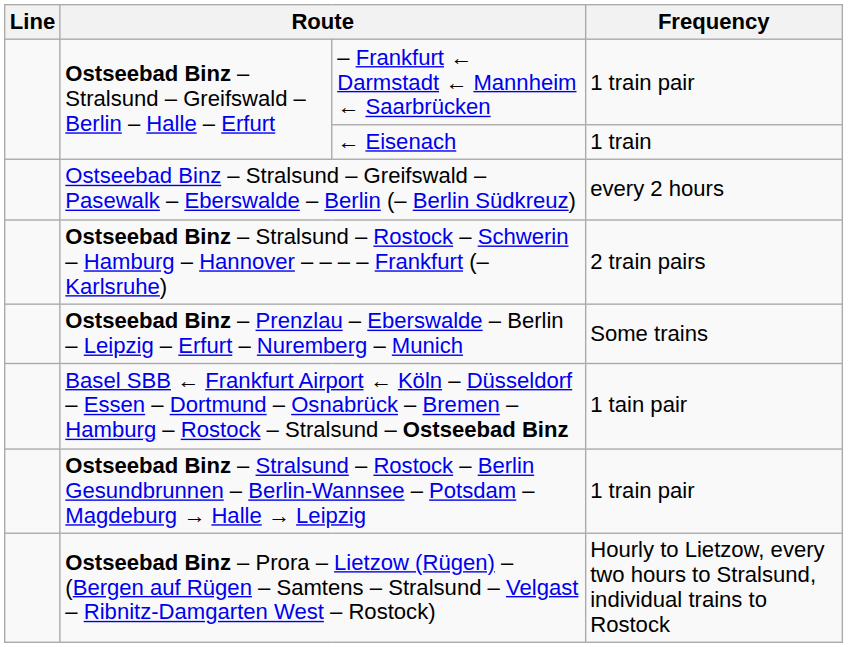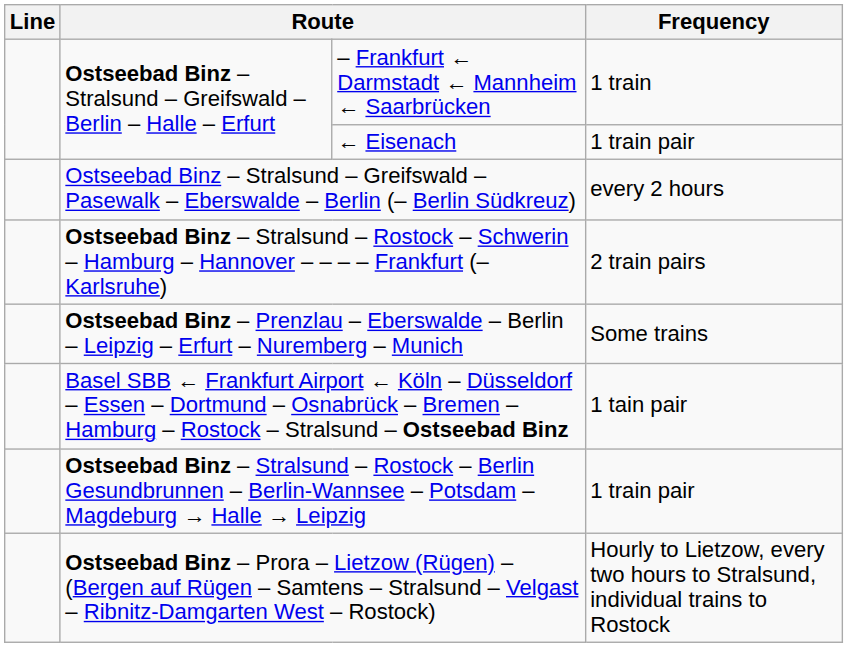– Frankfurt ← Darmstadt ← Mannheim ← Saarbrücken | Frequency: 1 train pair -> 1 train
← Eisenach | Frequency: 1 train -> 1 train pair
